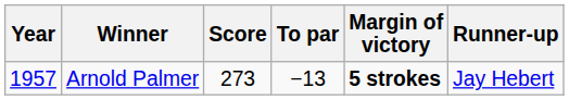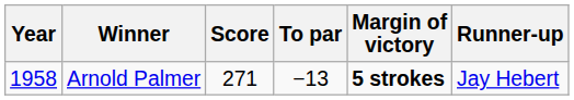Arnold Palmer | Year: 1957 -> 1958
Arnold Palmer | Score: 273 -> 271
